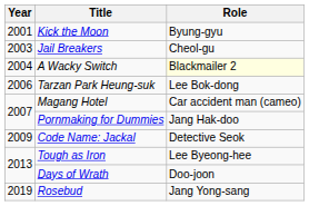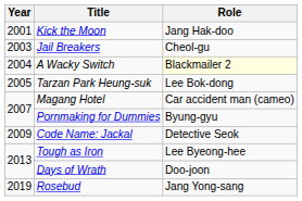Kick the Moon | Role: Byung-gyu -> Jang Hak-doo
Tarzan Park Heung-suk | Year: 2006 -> 2005
Pornmaking for Dummies | Role: Jang Hak-doo -> Byung-gyu
